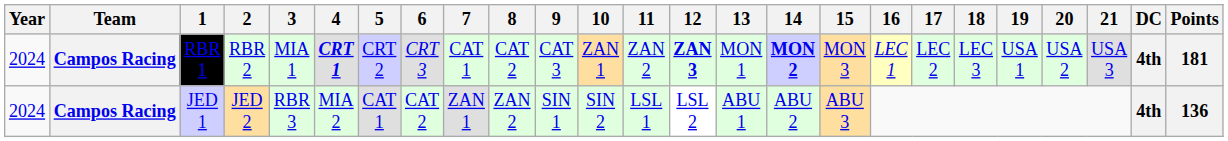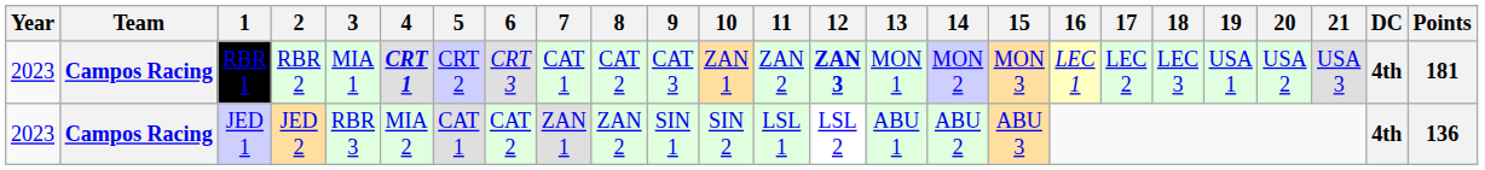RBR 1 | Year: 2024 -> 2023
RBR 1 | 14: bold -> normal
JED 1 | Year: 2024 -> 2023
